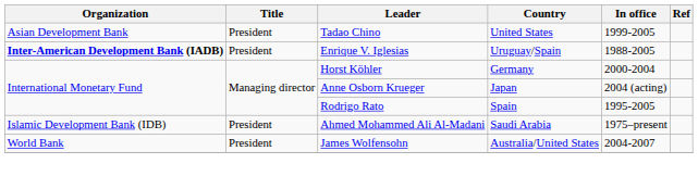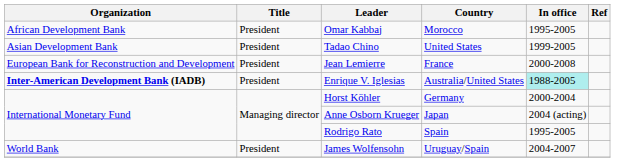+ row: African Development Bank | President | Omar Kabbaj | Morocco | 1995-2005
+ row: European Bank for Reconstruction and Development | President | Jean Lemierre | France | 2000-2008
Enrique V. Iglesias | Country: Uruguay/Spain -> Australia/United States
Enrique V. Iglesias | In office: no background -> paleturquoise background
- row: Islamic Development Bank (IDB) | President | Ahmed Mohammed Ali Al-Madani | Saudi Arabia | 1975–present
James Wolfensohn | Country: Australia/United States -> Uruguay/Spain
